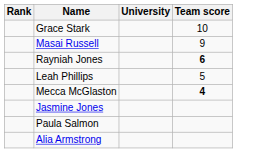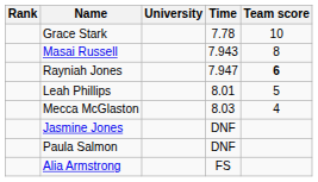+ column: Time | 7.78 | 7.943 | 7.947 | 8.01 | 8.03 | DNF | DNF | FS
Masai Russell | Team score: 9 -> 8
Mecca McGlaston | Team score: bold -> normal
